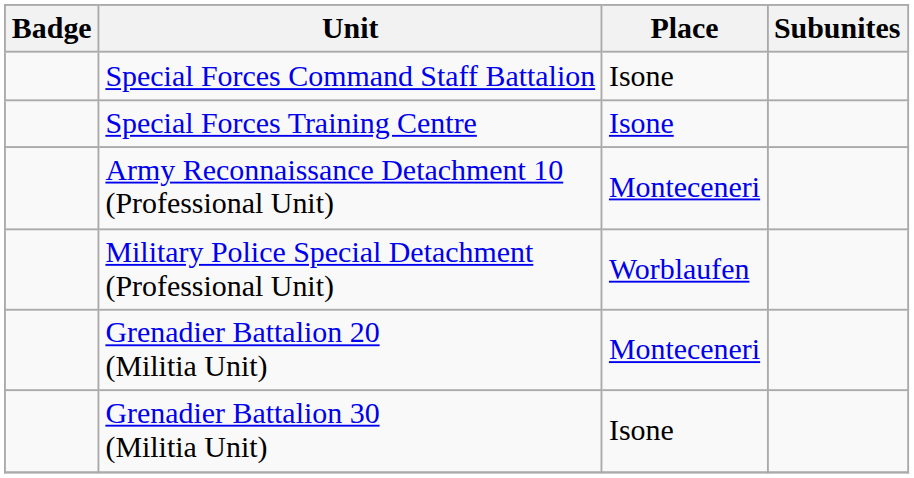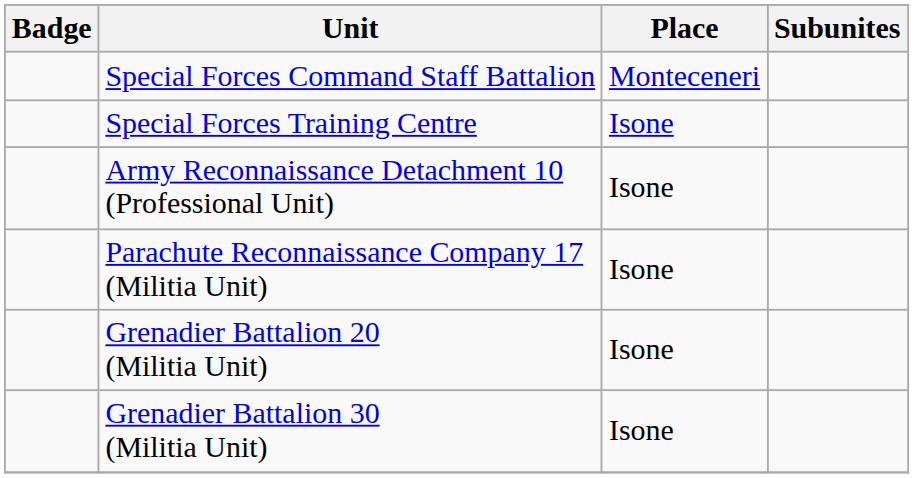Special Forces Command Staff Battalion | Place: Isone -> Monteceneri
Army Reconnaissance Detachment 10 (Professional Unit) | Place: Monteceneri -> Isone
- row: Military Police Special Detachment (Professional Unit) | Worblaufen
+ row: Parachute Reconnaissance Company 17 (Militia Unit) | Isone
Grenadier Battalion 20 (Militia Unit) | Place: Monteceneri -> Isone
